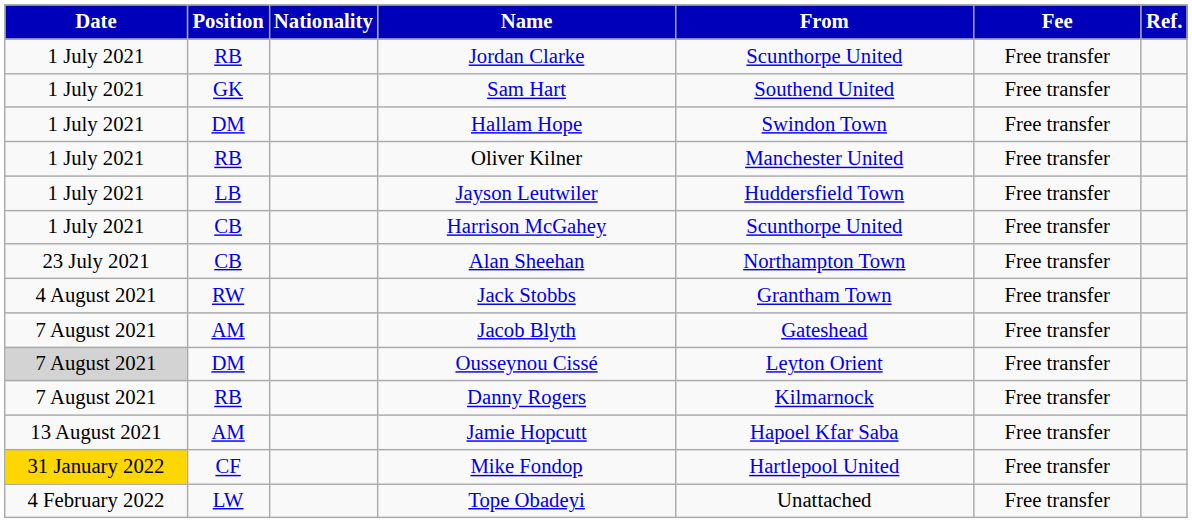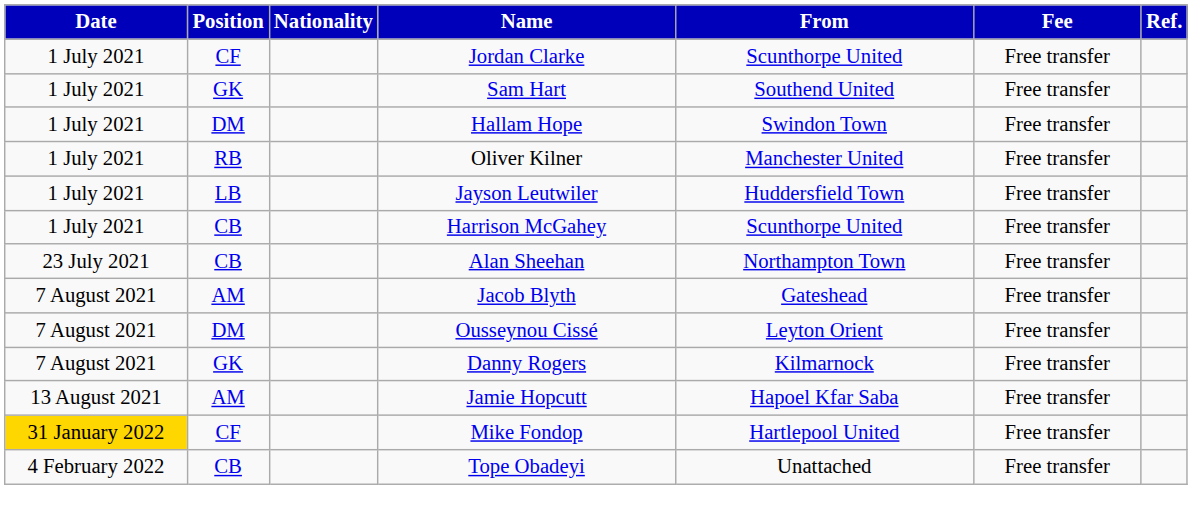Jordan Clarke | Position: RB -> CF
- row: 4 August 2021 | RW | Jack Stobbs | Grantham Town | Free transfer
Ousseynou Cissé | Date: lightgrey background -> no background
Danny Rogers | Position: RB -> GK
Tope Obadeyi | Position: LW -> CB
